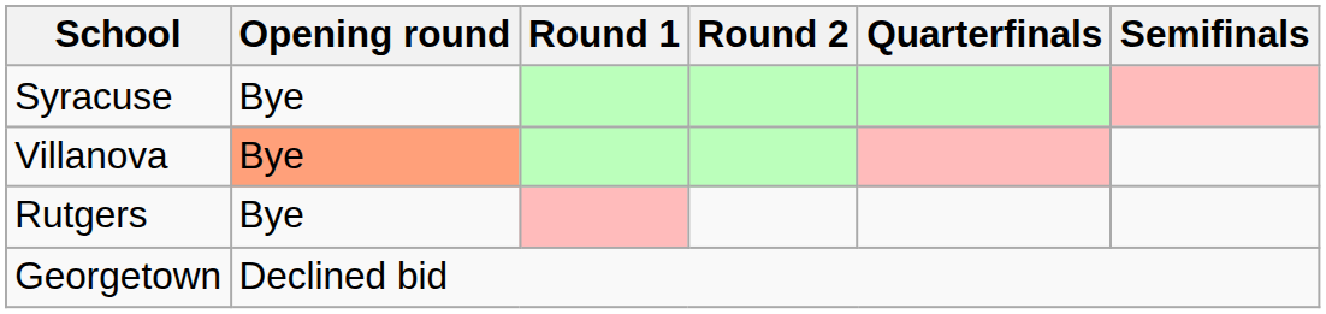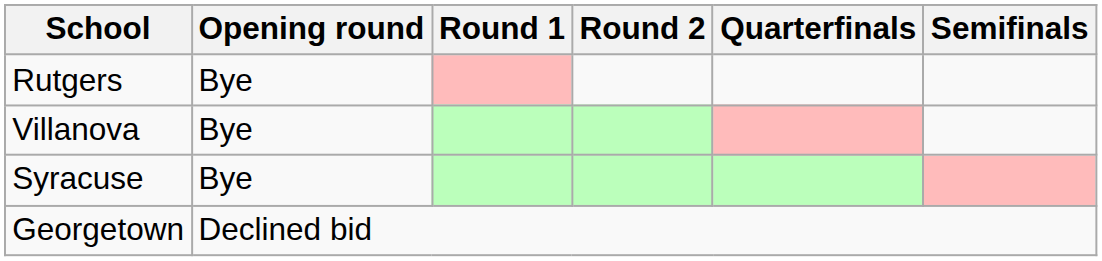rows swapped: Syracuse <-> Rutgers
Villanova | Opening round: lightsalmon background -> no background
